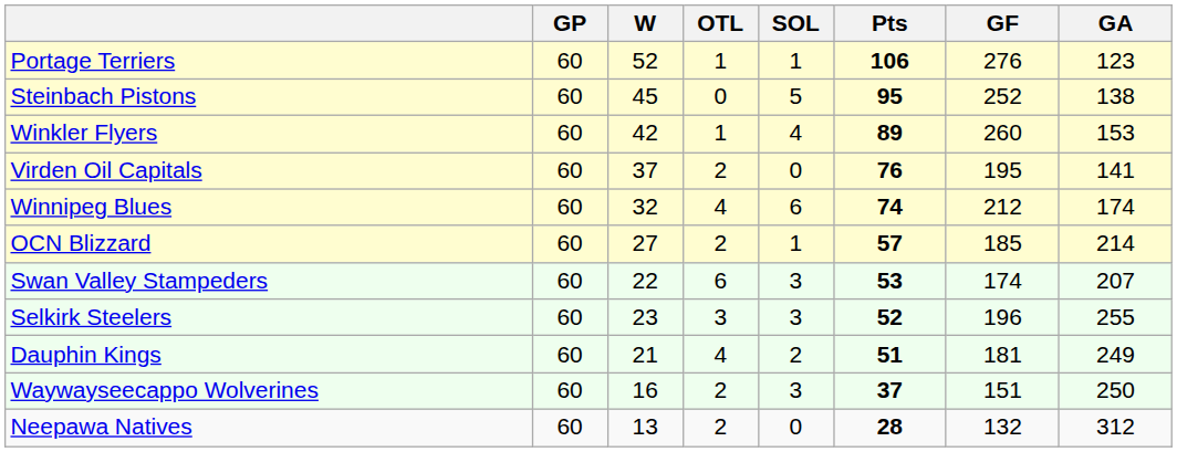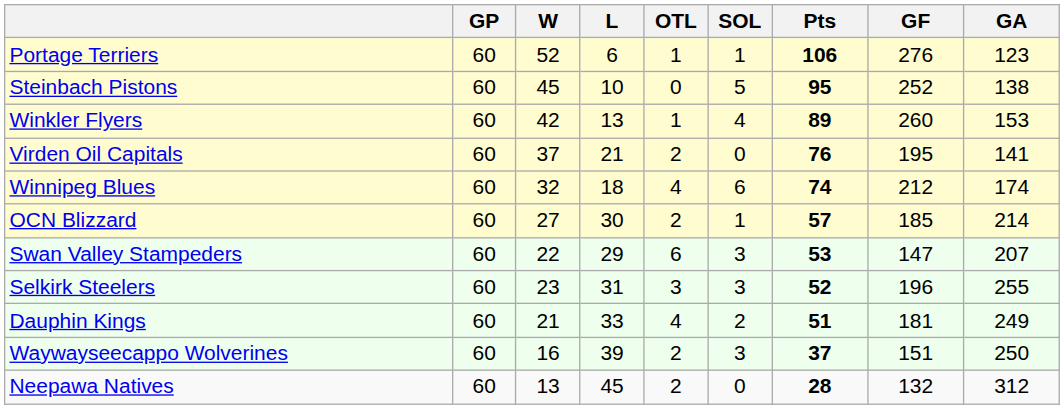+ column: L | 6 | 10 | 13 | 21 | 18 | 30 | 29 | 31 | 33 | 39 | 45
Swan Valley Stampeders | GF: 174 -> 147
